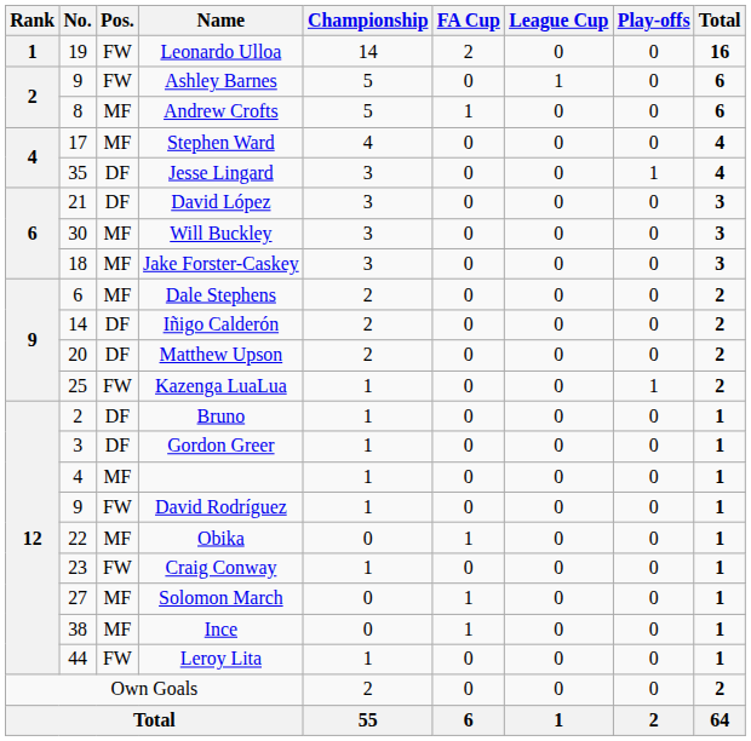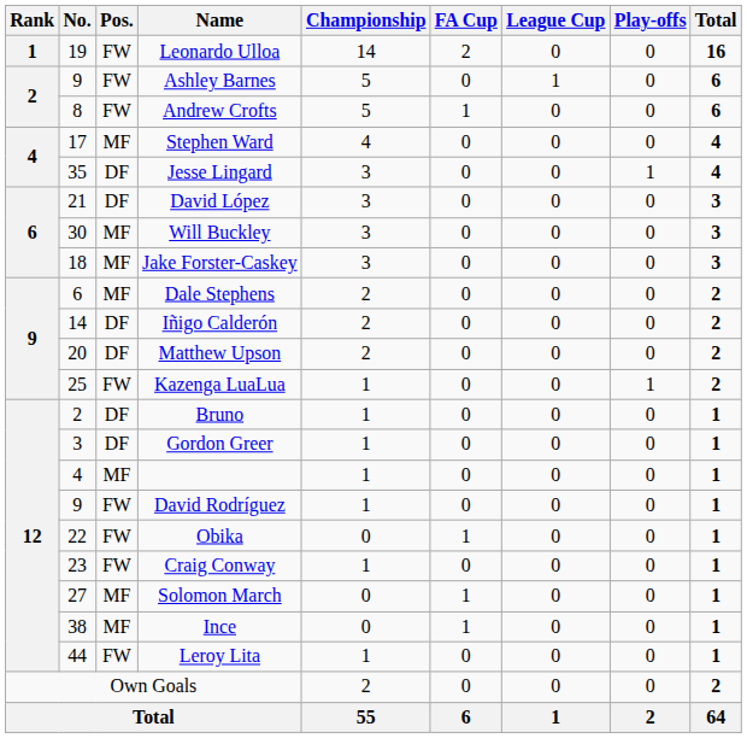Andrew Crofts | Pos.: MF -> FW
Obika | Pos.: MF -> FW
